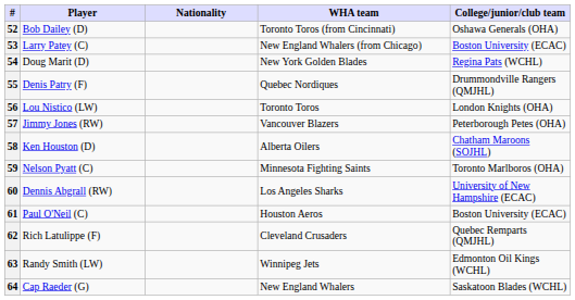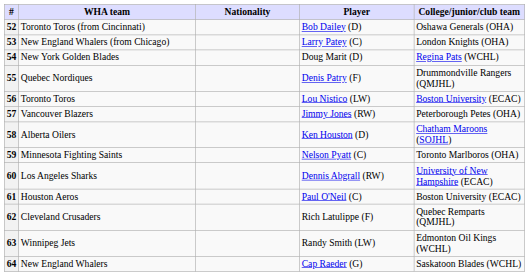columns swapped: Player <-> WHA team
53 | College/junior/club team: Boston University (ECAC) -> London Knights (OHA)
56 | College/junior/club team: London Knights (OHA) -> Boston University (ECAC)
